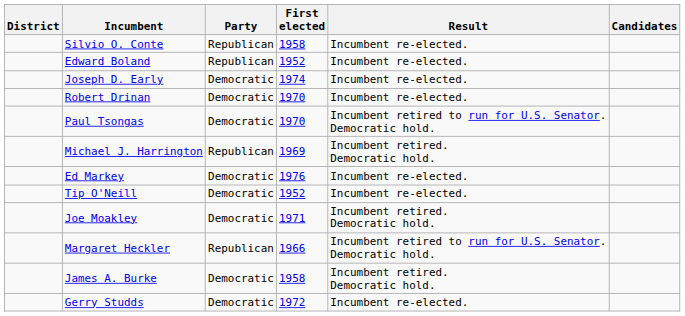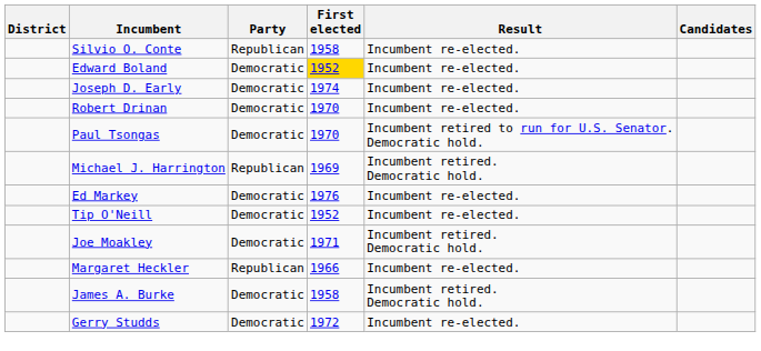Edward Boland | Party: Republican -> Democratic
Edward Boland | First elected: no background -> gold background
Margaret Heckler | Result: Incumbent retired to run for U.S. Senator. Democratic hold. -> Incumbent re-elected.
